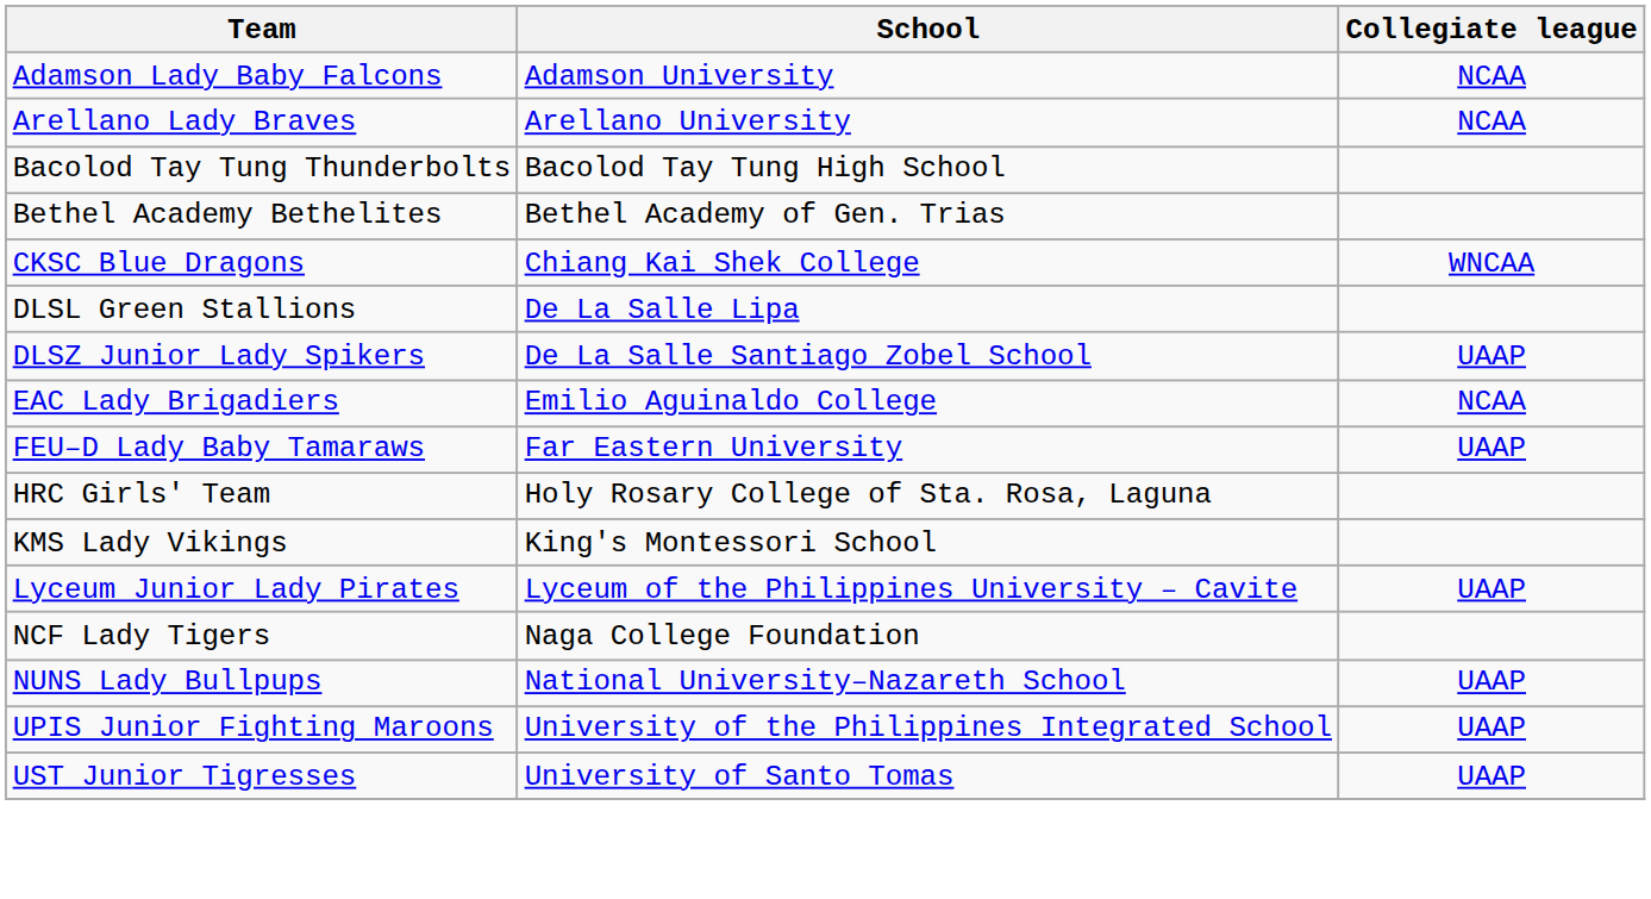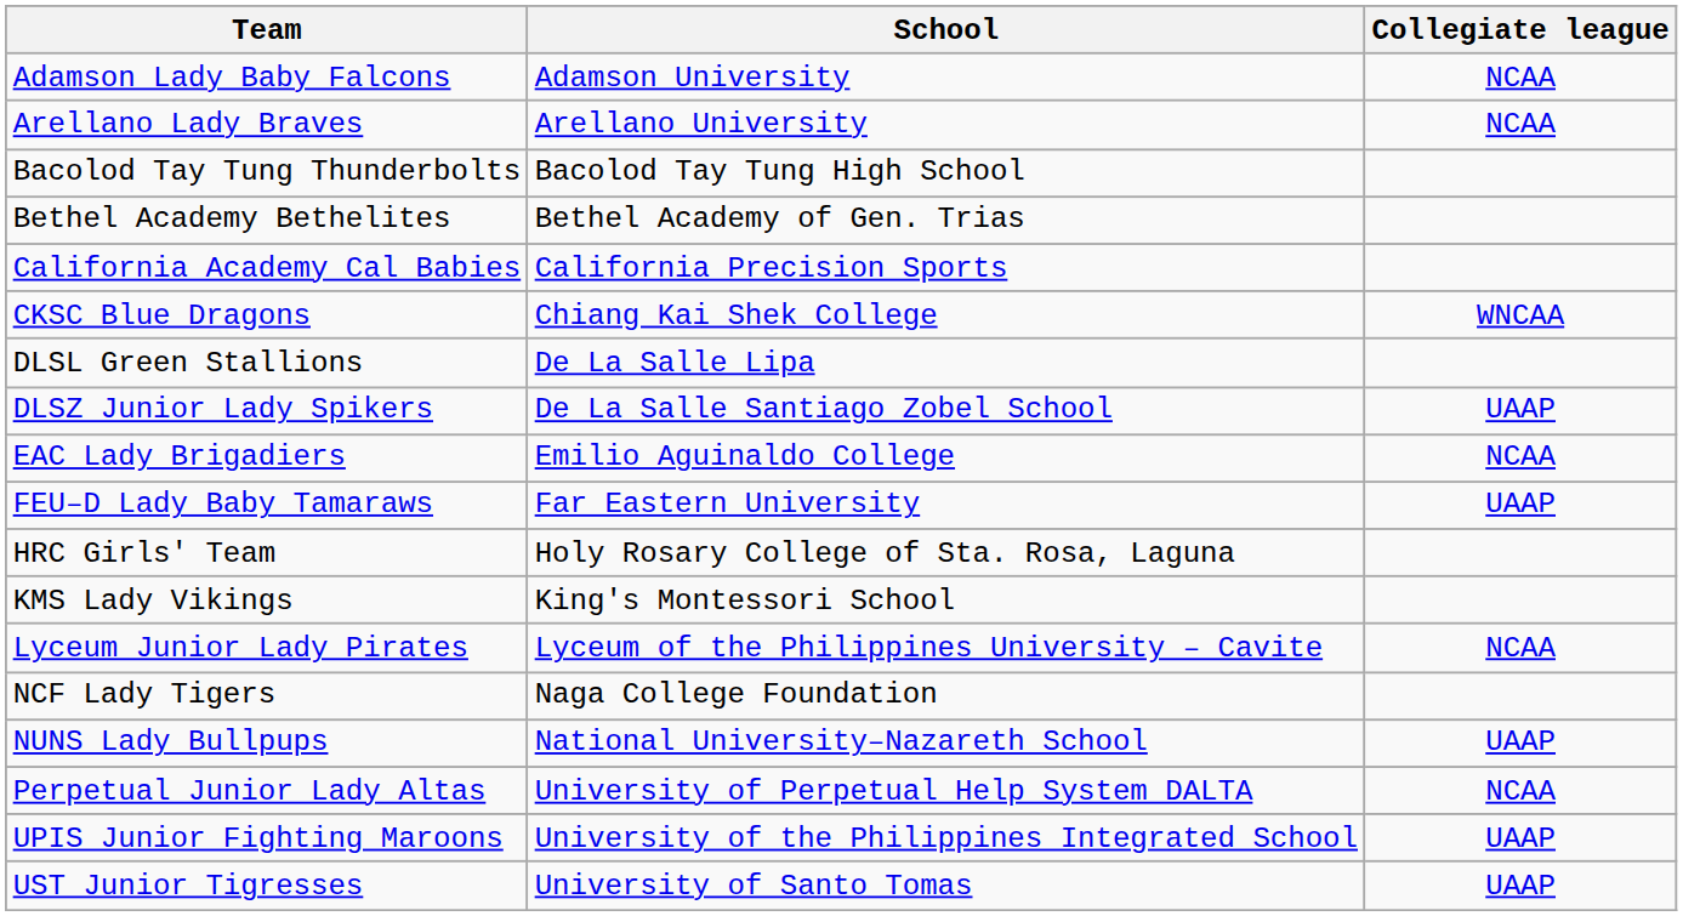+ row: California Academy Cal Babies | California Precision Sports
Lyceum Junior Lady Pirates | Collegiate league: UAAP -> NCAA
+ row: Perpetual Junior Lady Altas | University of Perpetual Help System DALTA | NCAA
